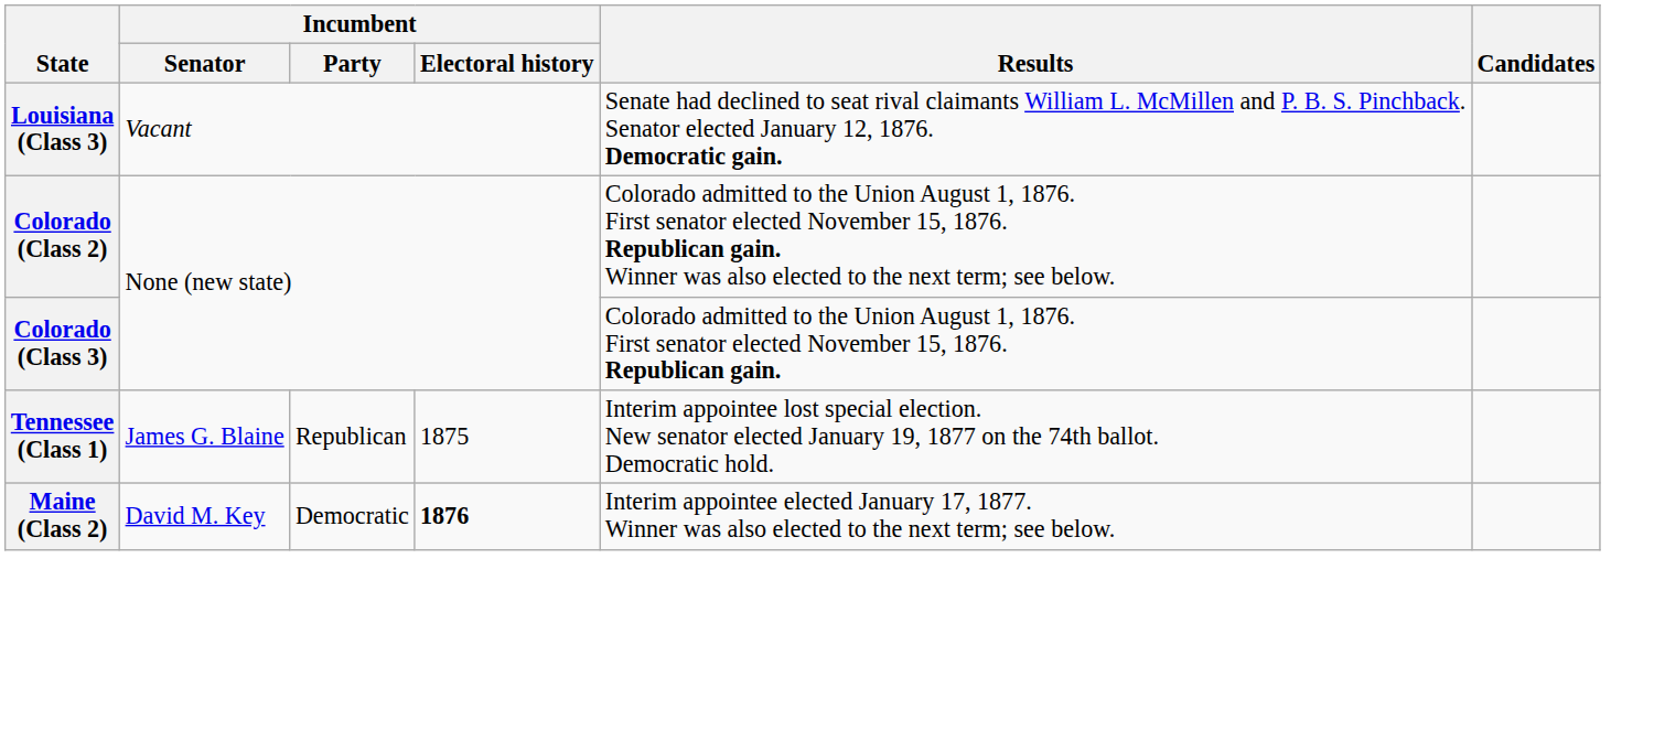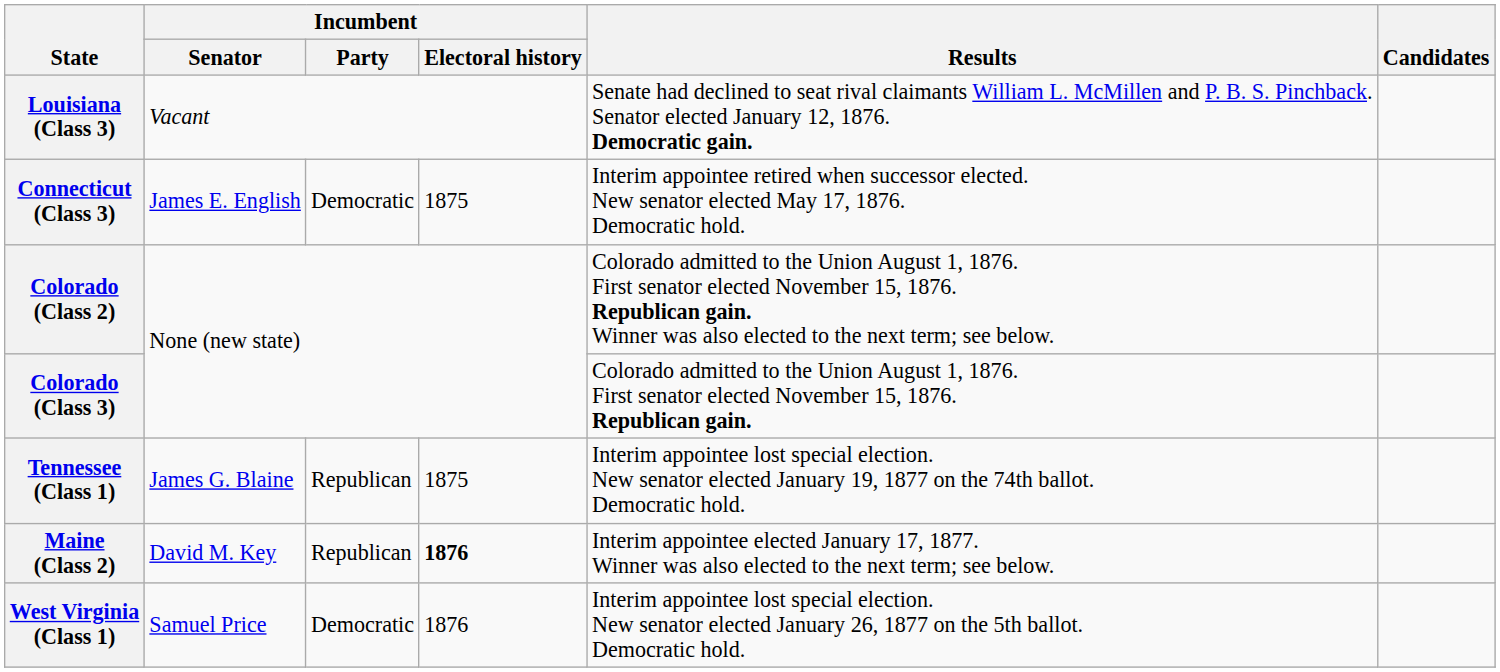+ row: Connecticut (Class 3) | James E. English | Democratic | 1875 | Interim appointee retired when successor elected. New senator elected May 17, 1876. Democratic hold.
Maine (Class 2) | Incumbent / Party: Democratic -> Republican
+ row: West Virginia (Class 1) | Samuel Price | Democratic | 1876 | Interim appointee lost special election. New senator elected January 26, 1877 on the 5th ballot. Democratic hold.
